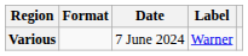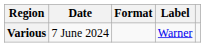columns swapped: Date <-> Format
